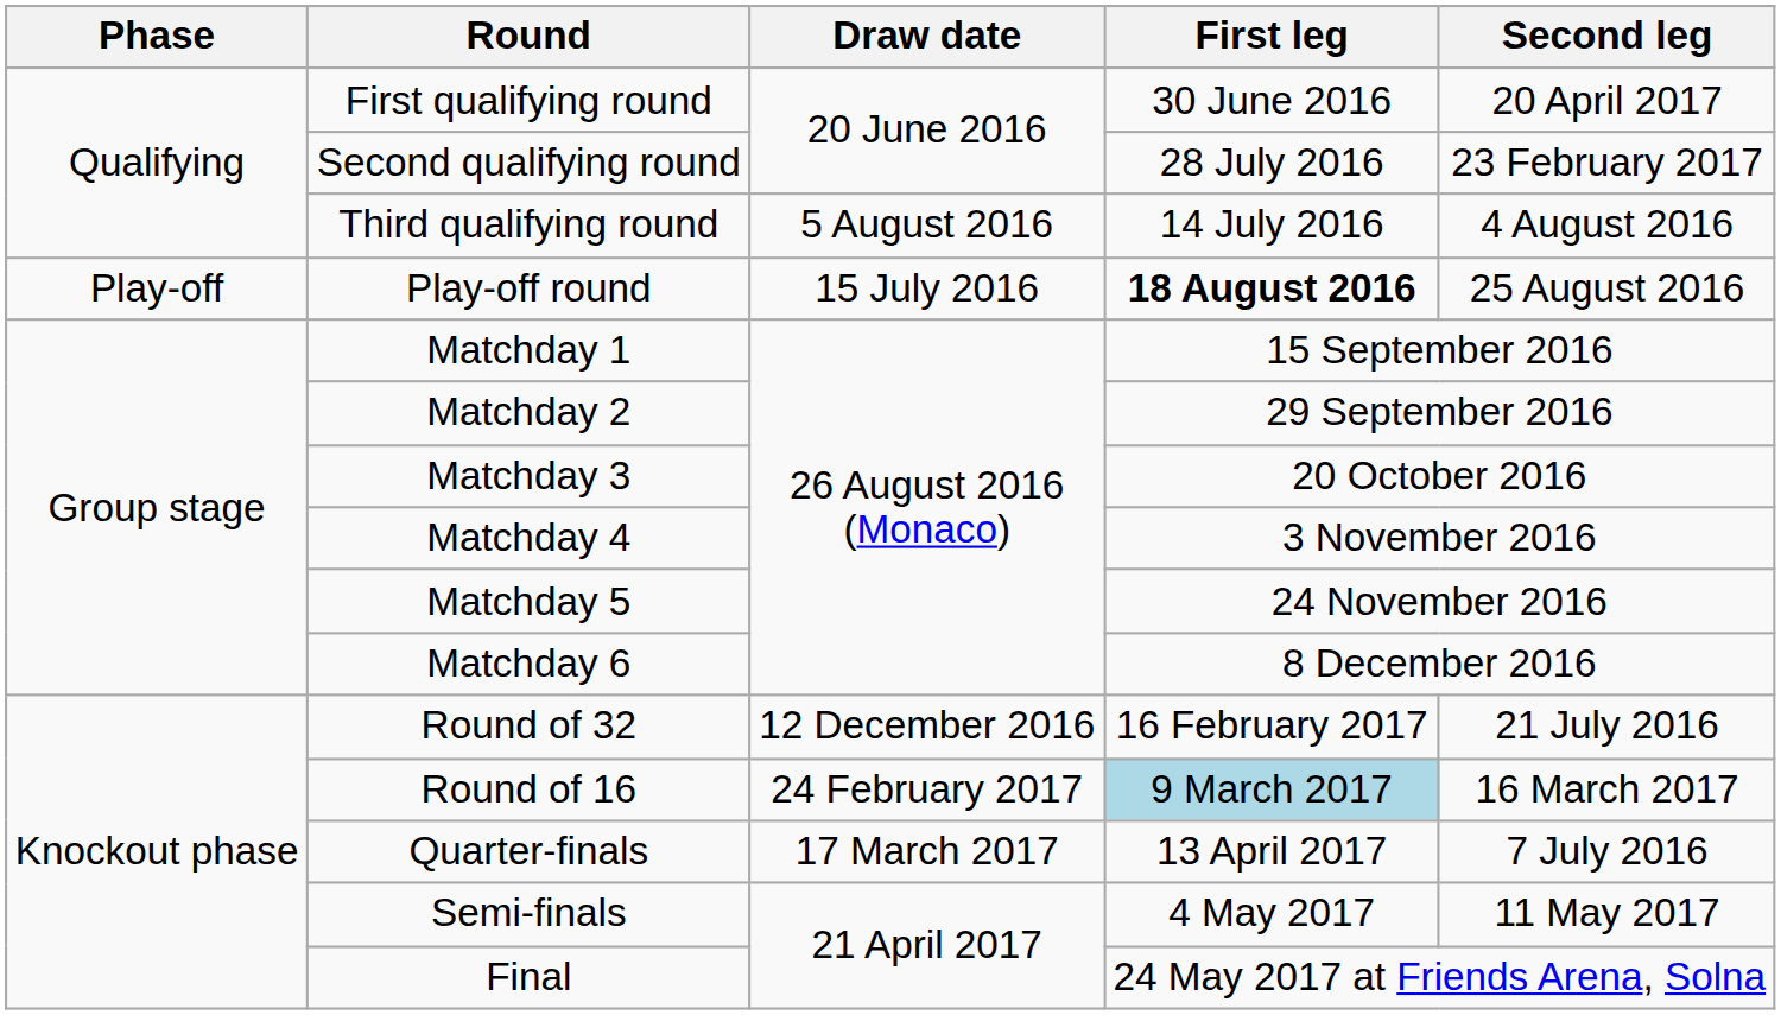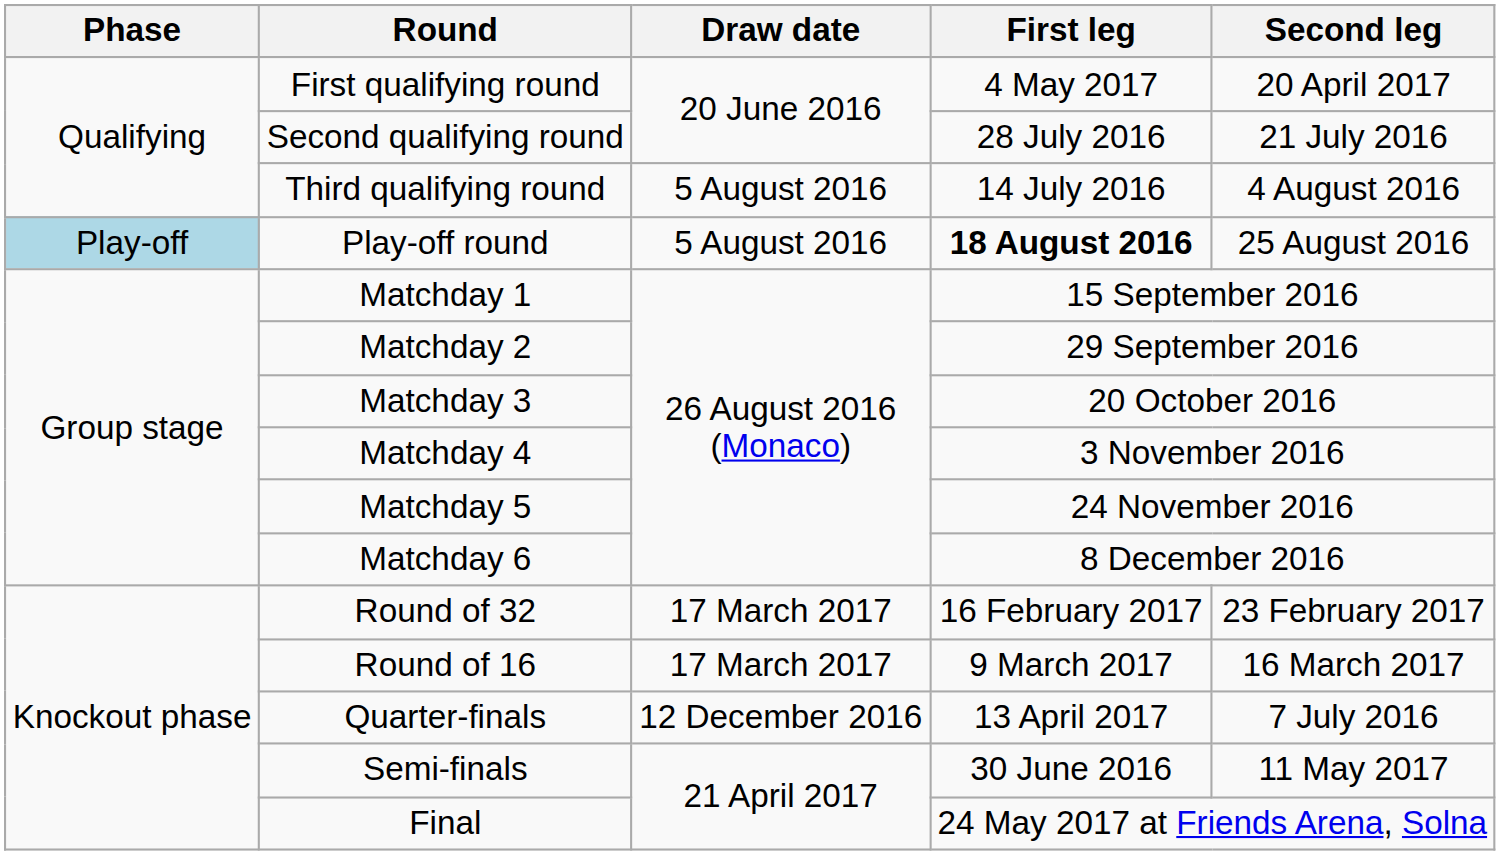First qualifying round | First leg: 30 June 2016 -> 4 May 2017
Second qualifying round | Second leg: 23 February 2017 -> 21 July 2016
Play-off round | Phase: no background -> lightblue background
Play-off round | Draw date: 15 July 2016 -> 5 August 2016
Round of 32 | Draw date: 12 December 2016 -> 17 March 2017
Round of 32 | Second leg: 21 July 2016 -> 23 February 2017
Round of 16 | Draw date: 24 February 2017 -> 17 March 2017
Round of 16 | First leg: lightblue background -> no background
Quarter-finals | Draw date: 17 March 2017 -> 12 December 2016
Semi-finals | First leg: 4 May 2017 -> 30 June 2016
